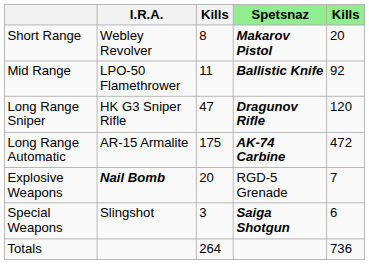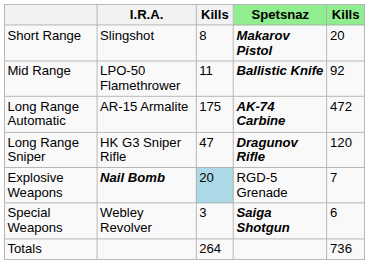Short Range | I.R.A.: Webley Revolver -> Slingshot
rows swapped: Long Range Automatic <-> Long Range Sniper
Explosive Weapons | column 3: no background -> lightblue background
Special Weapons | I.R.A.: Slingshot -> Webley Revolver
